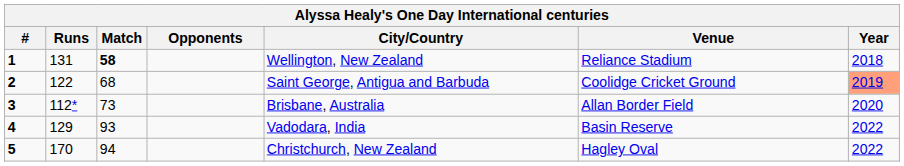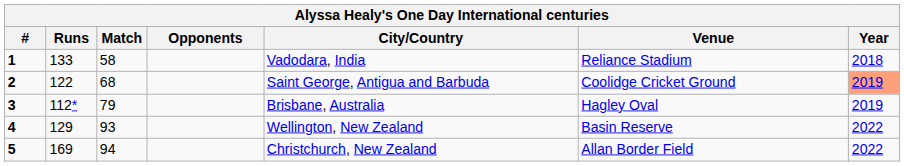1 | Runs: 131 -> 133
1 | Match: bold -> normal
1 | City/Country: Wellington, New Zealand -> Vadodara, India
3 | Match: 73 -> 79
3 | Venue: Allan Border Field -> Hagley Oval
3 | Year: 2020 -> 2019
4 | City/Country: Vadodara, India -> Wellington, New Zealand
5 | Runs: 170 -> 169
5 | Venue: Hagley Oval -> Allan Border Field
